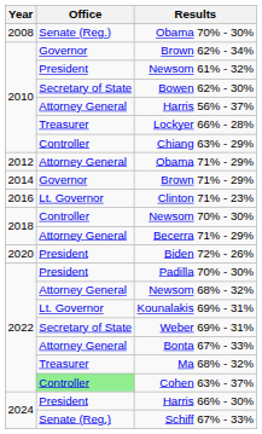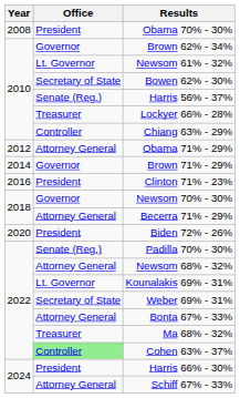Obama 70% - 30% | Office: Senate (Reg.) -> President
Newsom 61% - 32% | Office: President -> Lt. Governor
Harris 56% - 37% | Office: Attorney General -> Senate (Reg.)
Clinton 71% - 23% | Office: Lt. Governor -> President
Newsom 70% - 30% | Office: Controller -> Governor
Padilla 70% - 30% | Office: President -> Senate (Reg.)
Schiff 67% - 33% | Office: Senate (Reg.) -> Attorney General
